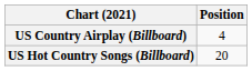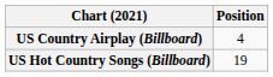US Hot Country Songs (Billboard) | Position: 20 -> 19
